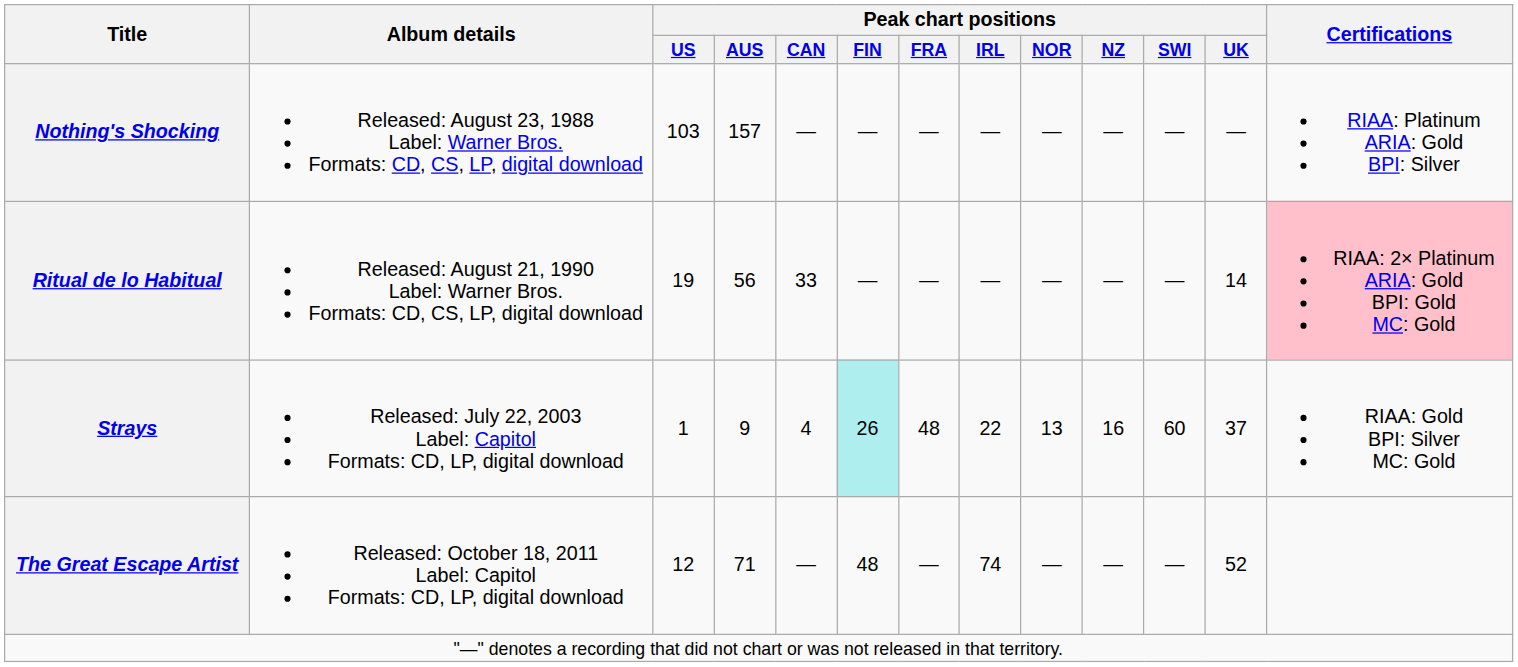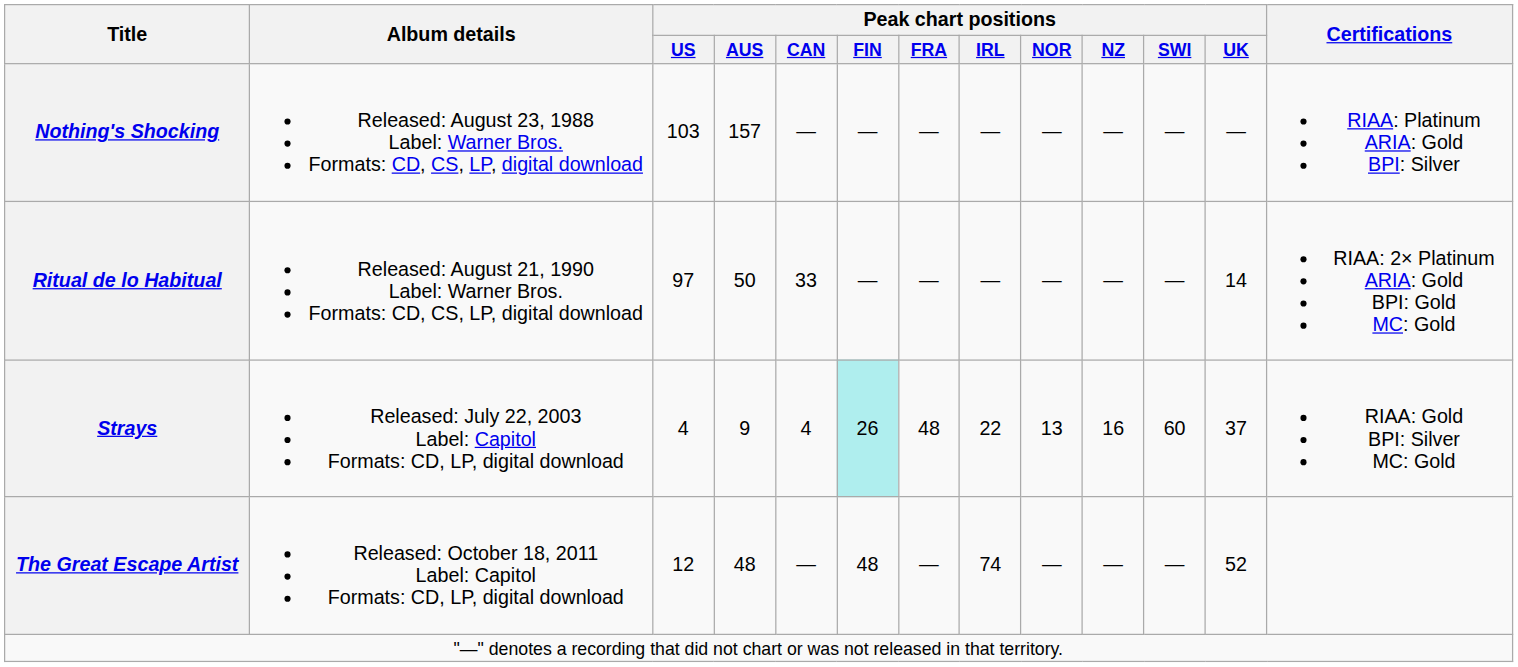Ritual de lo Habitual | Peak chart positions / US: 19 -> 97
Ritual de lo Habitual | Peak chart positions / AUS: 56 -> 50
Ritual de lo Habitual | Certifications: pink background -> no background
Strays | Peak chart positions / US: 1 -> 4
The Great Escape Artist | Peak chart positions / AUS: 71 -> 48
